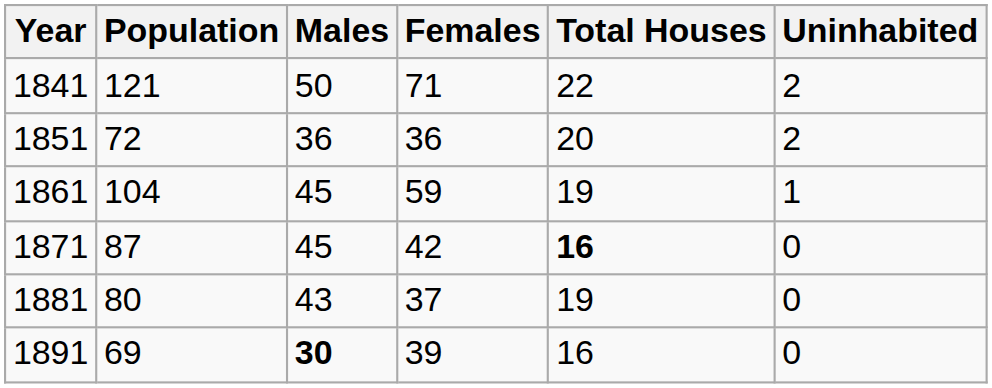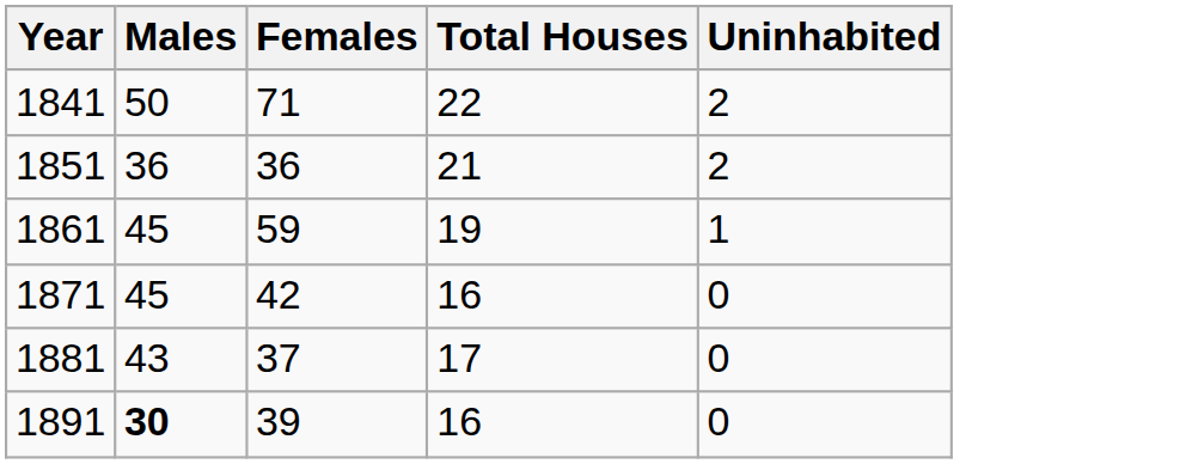- column: Population | 121 | 72 | 104 | 87 | 80 | 69
1851 | Total Houses: 20 -> 21
1871 | Total Houses: bold -> normal
1881 | Total Houses: 19 -> 17
